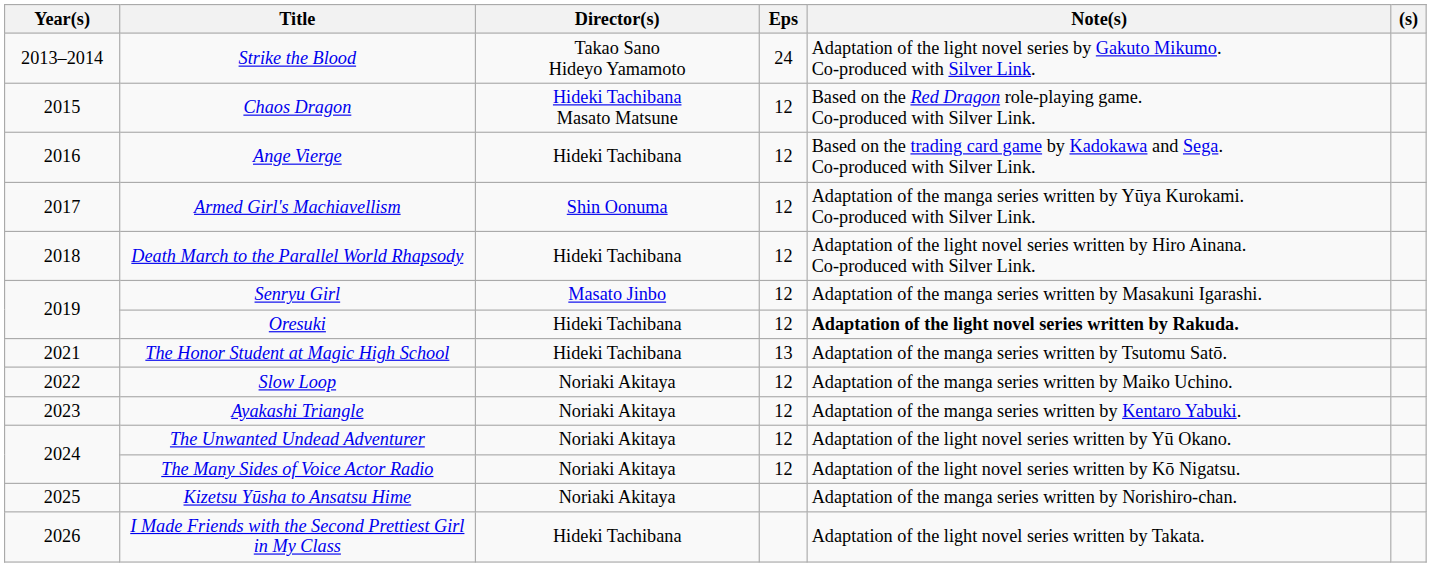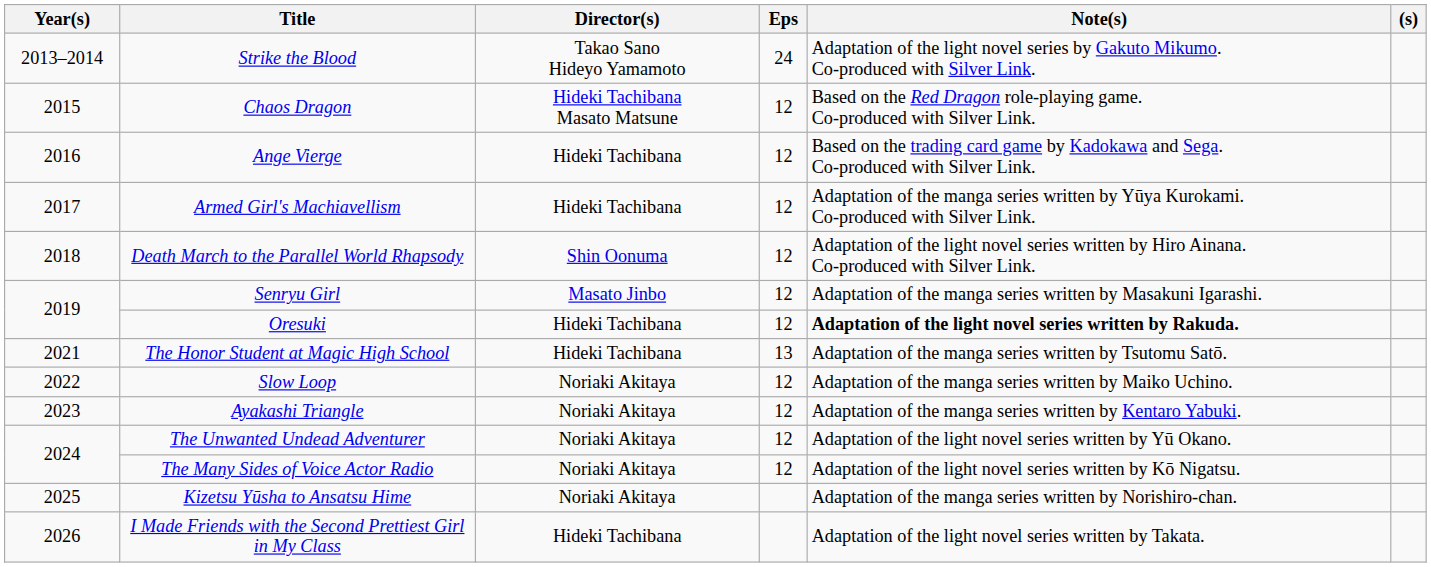Armed Girl's Machiavellism | Director(s): Shin Oonuma -> Hideki Tachibana
Death March to the Parallel World Rhapsody | Director(s): Hideki Tachibana -> Shin Oonuma
